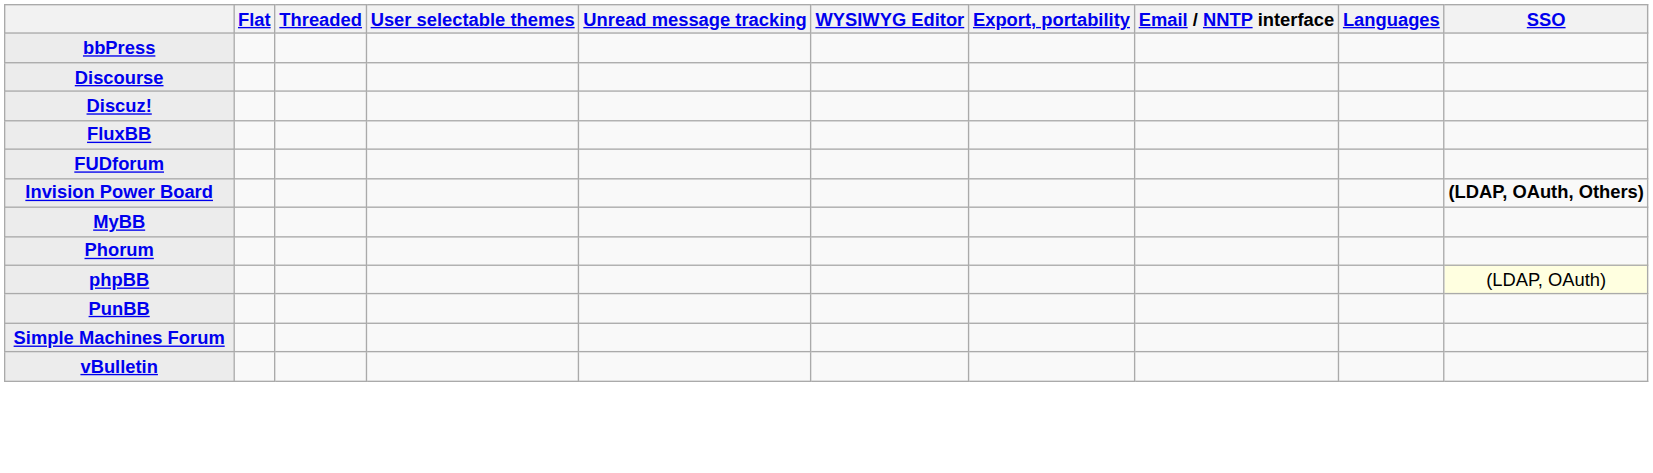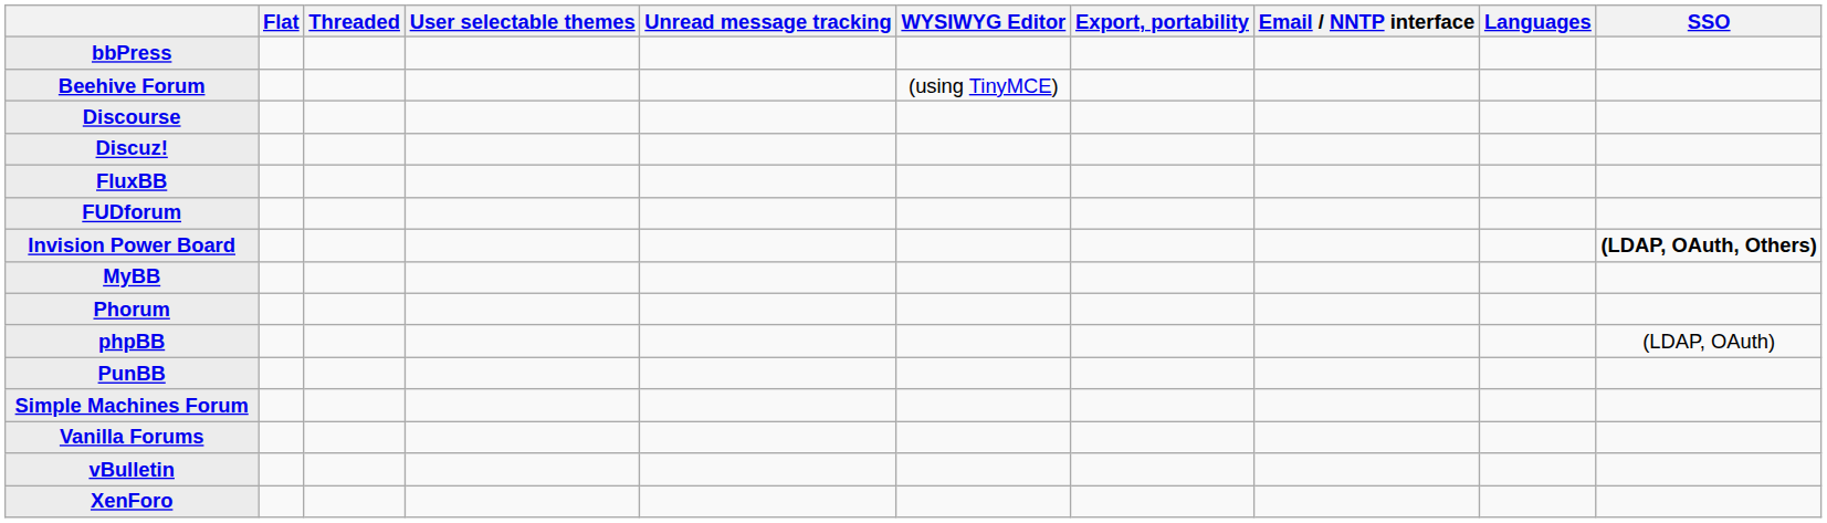+ row: Beehive Forum | (using TinyMCE)
phpBB | SSO: lightyellow background -> no background
+ row: Vanilla Forums
+ row: XenForo
